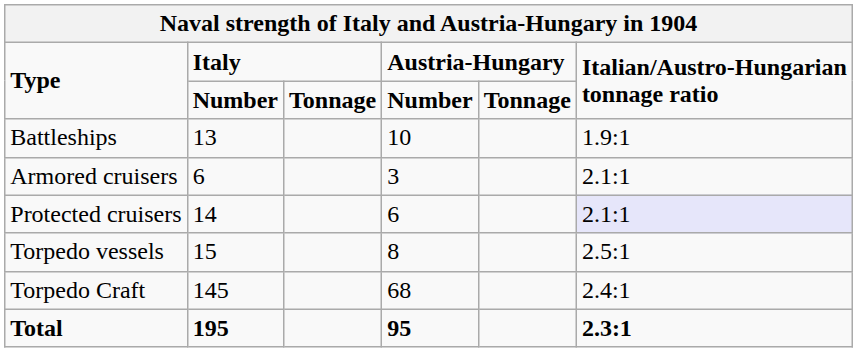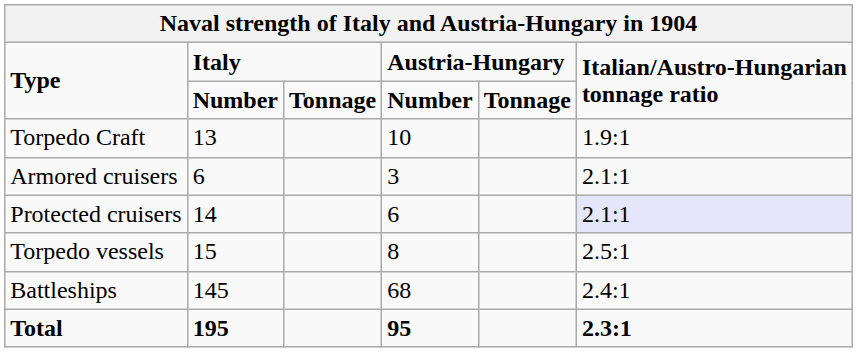13 | column 1: Battleships -> Torpedo Craft
145 | column 1: Torpedo Craft -> Battleships
